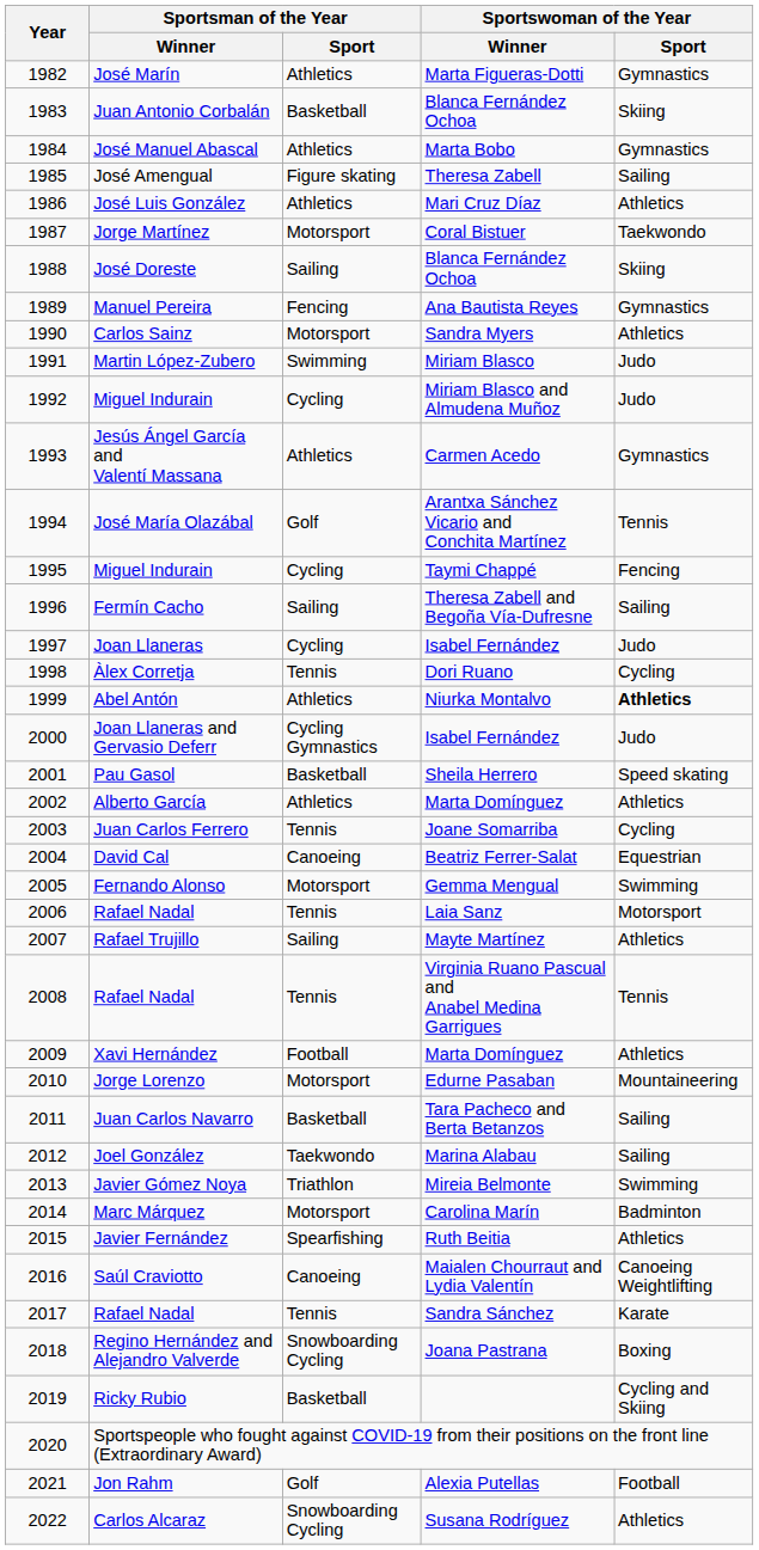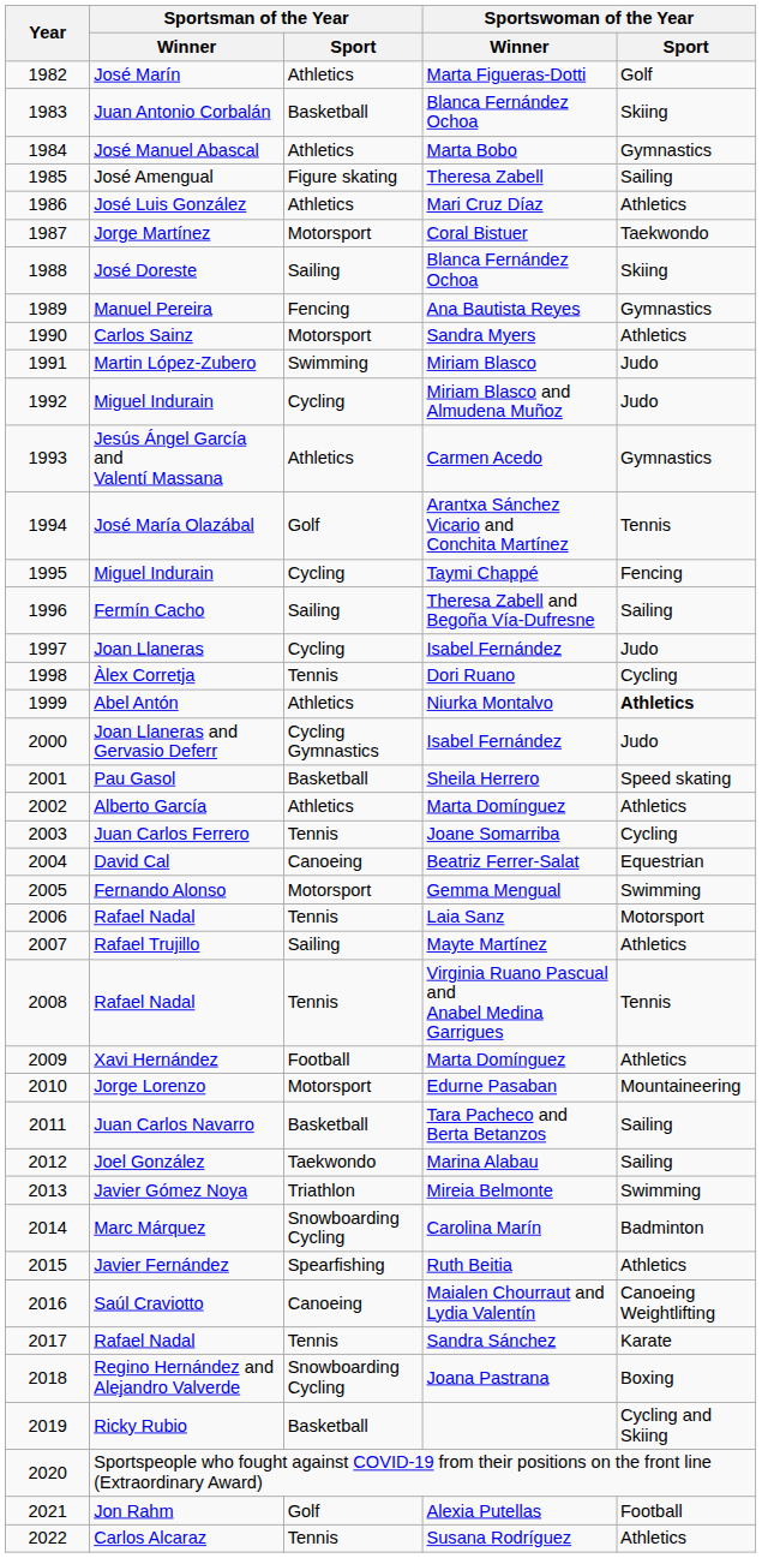José Marín | Sportswoman of the Year / Sport: Gymnastics -> Golf
Marc Márquez | Sportsman of the Year / Sport: Motorsport -> Snowboarding Cycling
Carlos Alcaraz | Sportsman of the Year / Sport: Snowboarding Cycling -> Tennis
